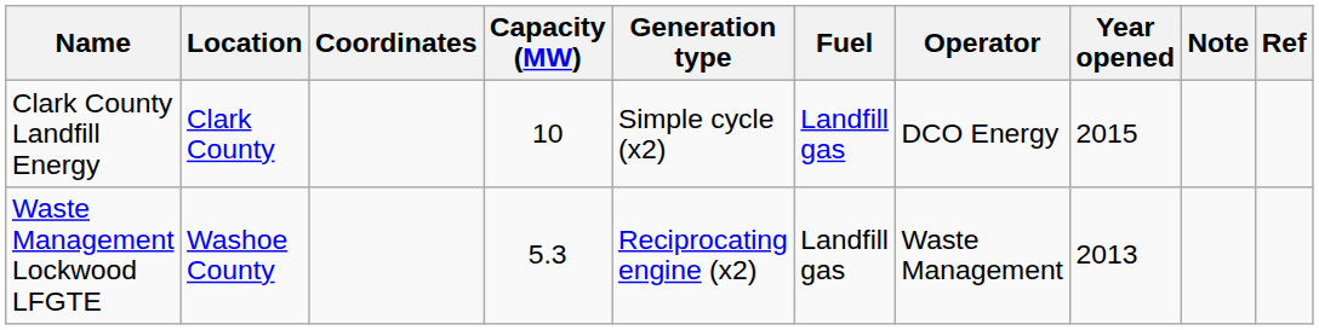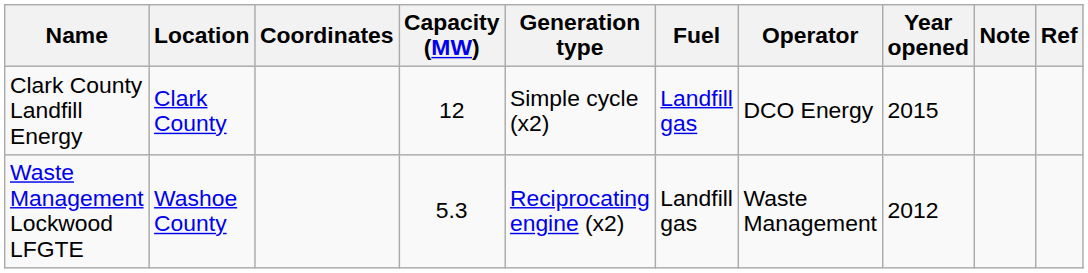Clark County Landfill Energy | Capacity (MW): 10 -> 12
Waste Management Lockwood LFGTE | Year opened: 2013 -> 2012
